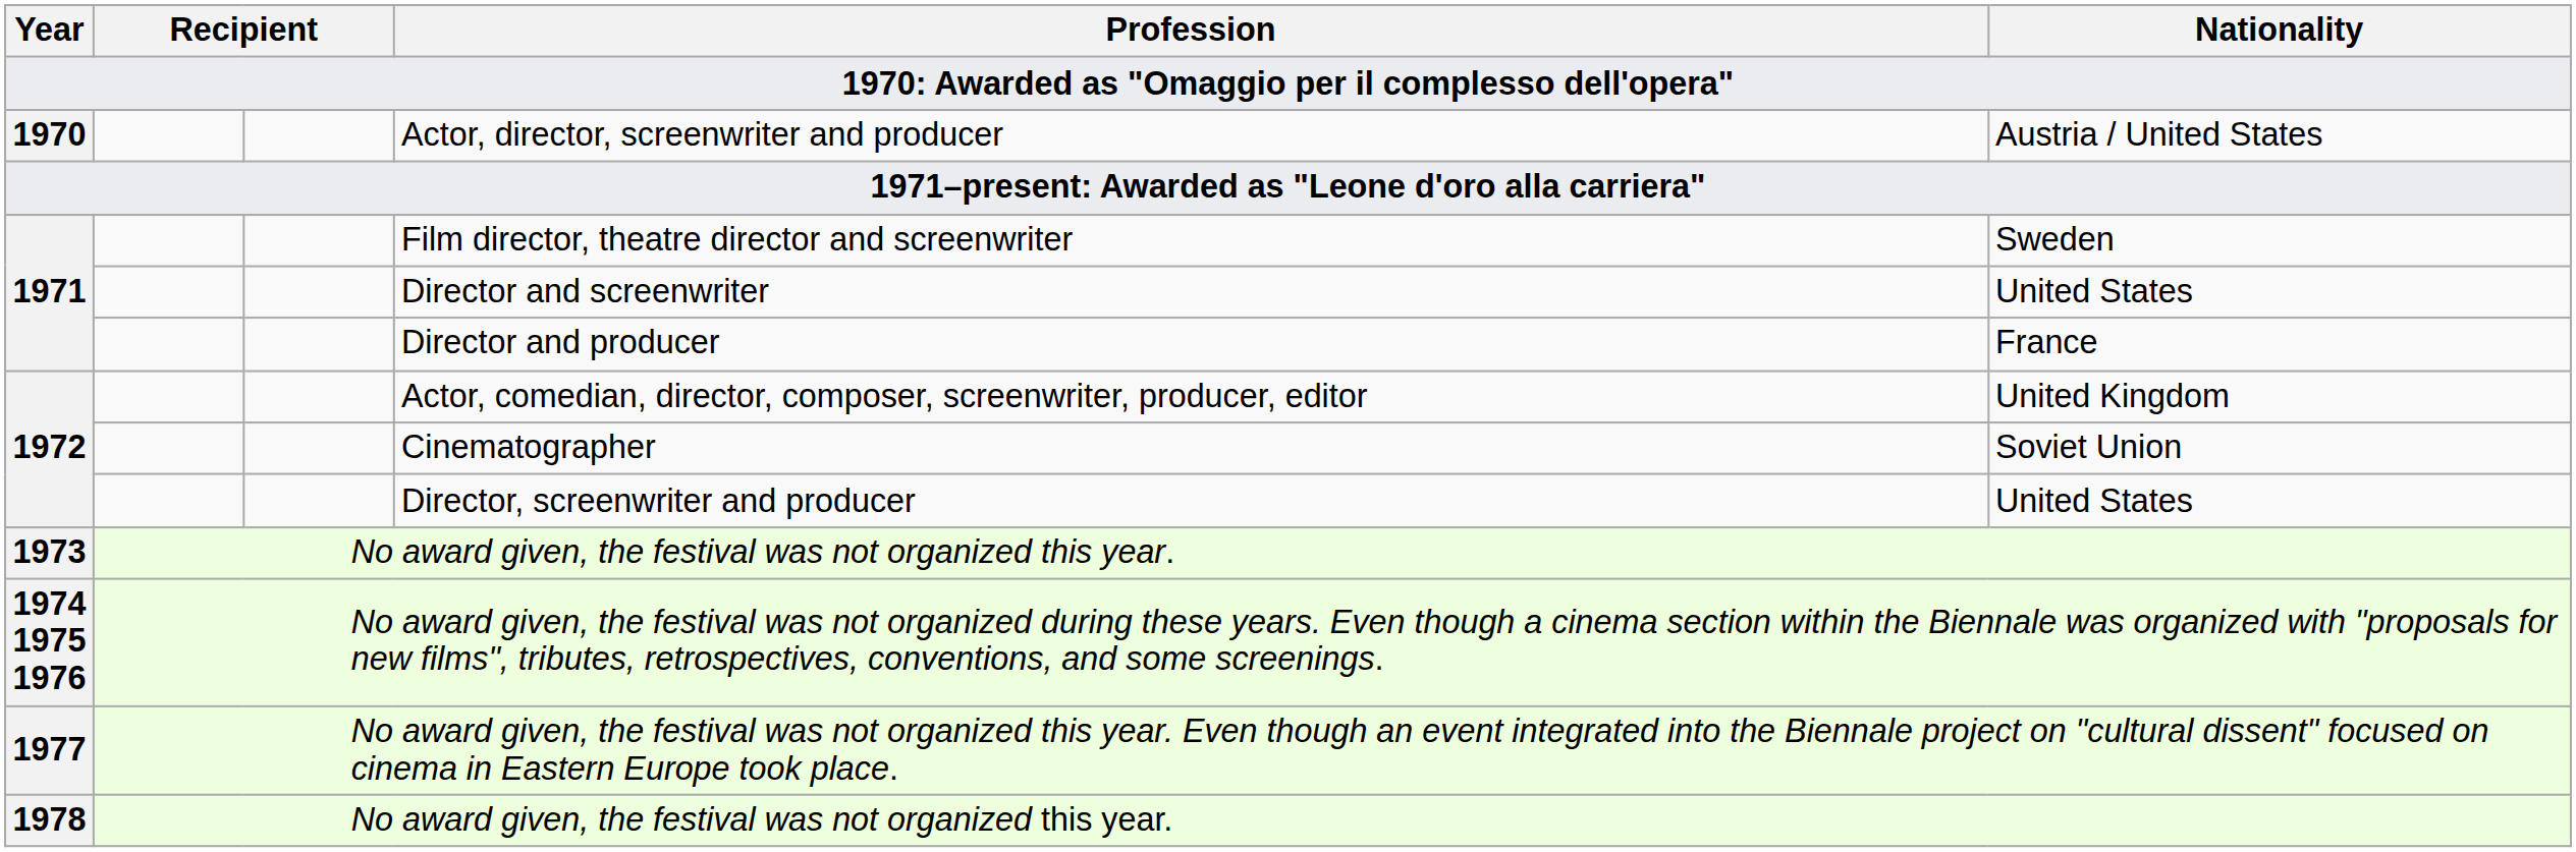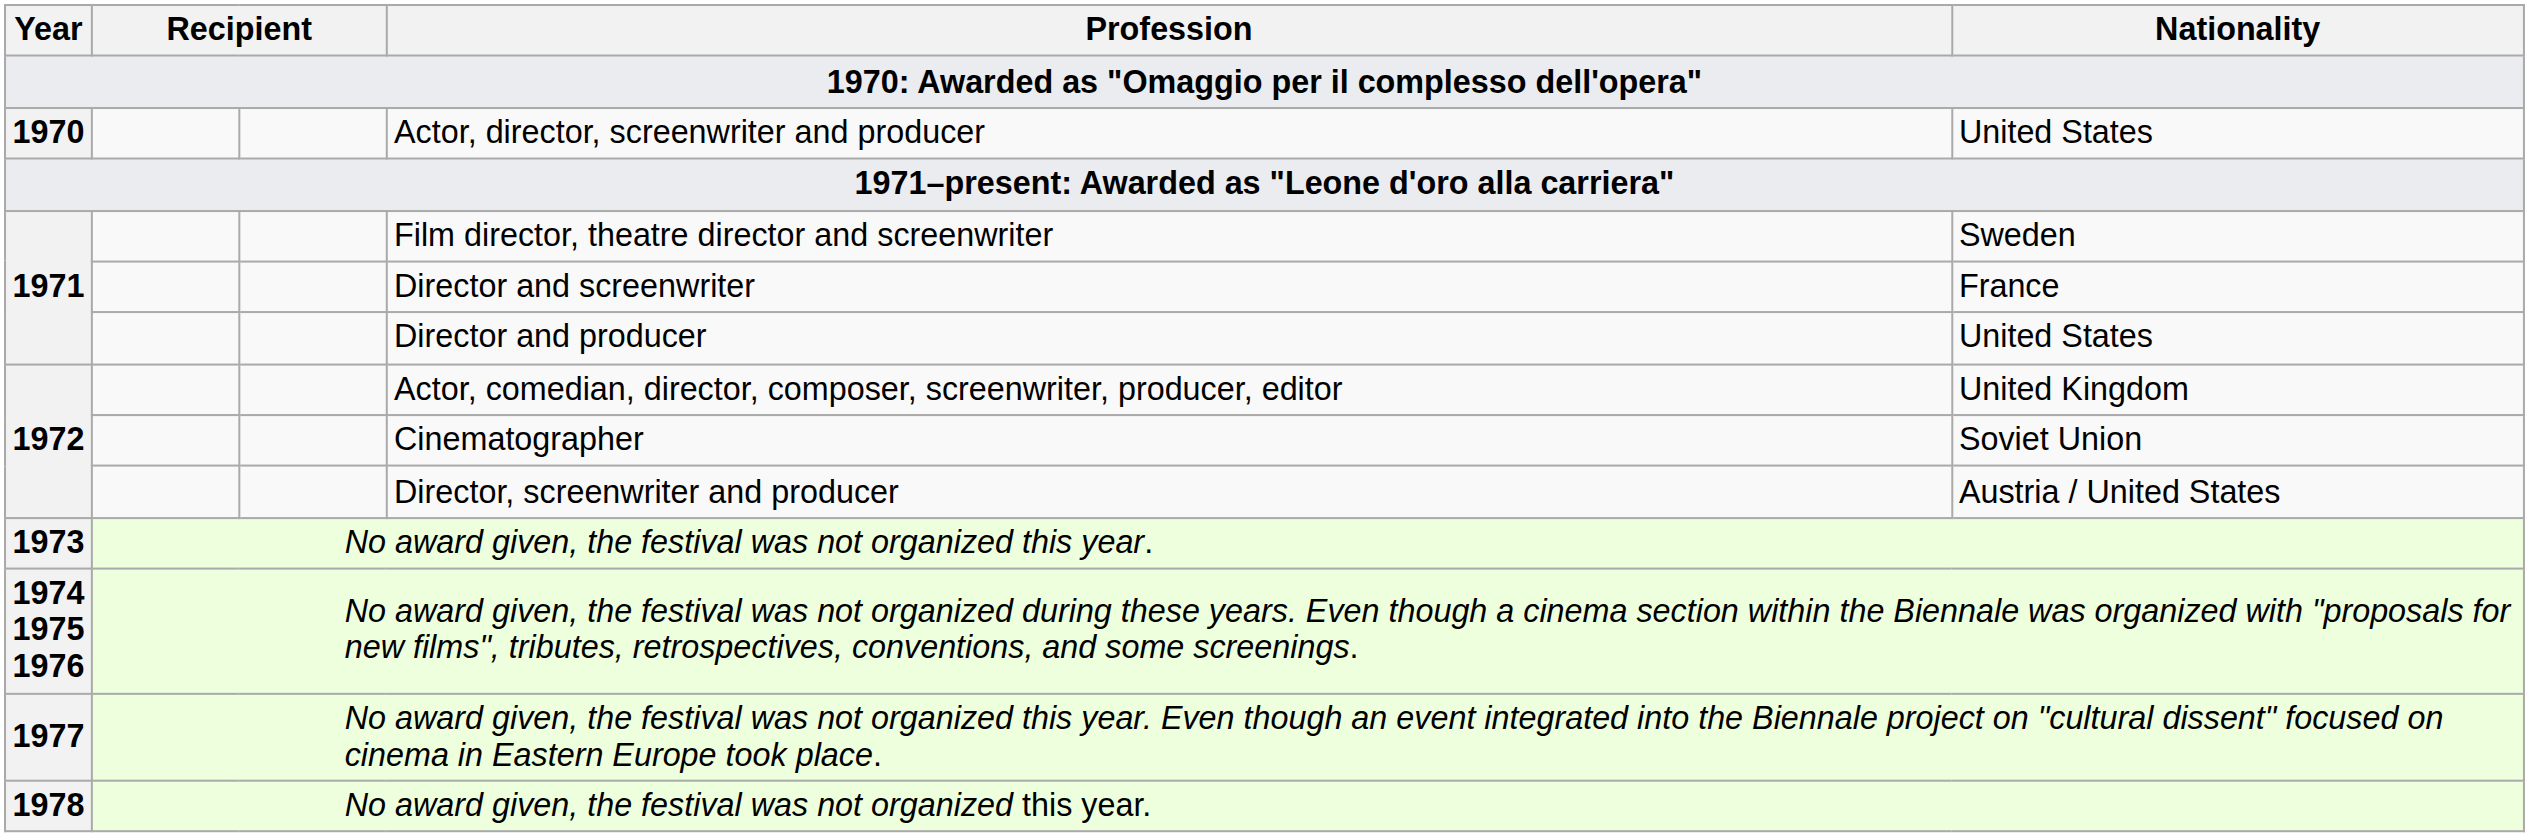Actor, director, screenwriter and producer | Nationality: Austria / United States -> United States
Director and screenwriter | Nationality: United States -> France
Director and producer | Nationality: France -> United States
Director, screenwriter and producer | Nationality: United States -> Austria / United States
